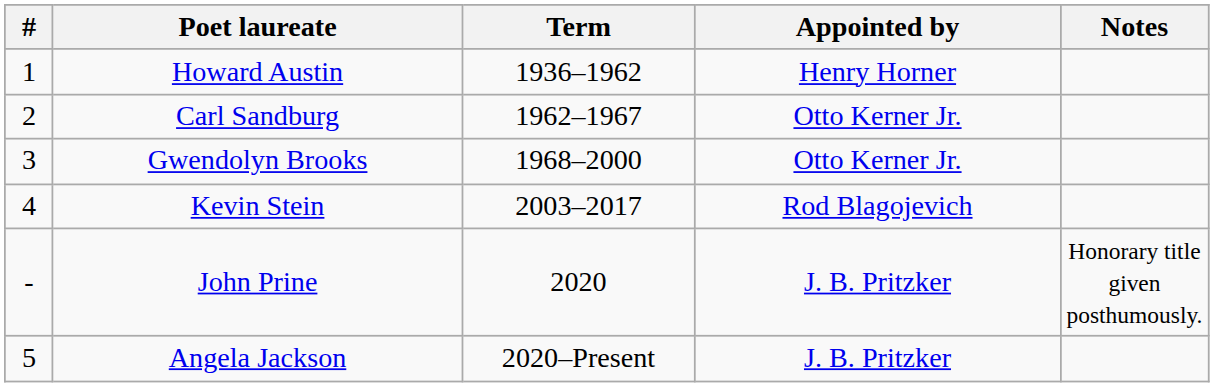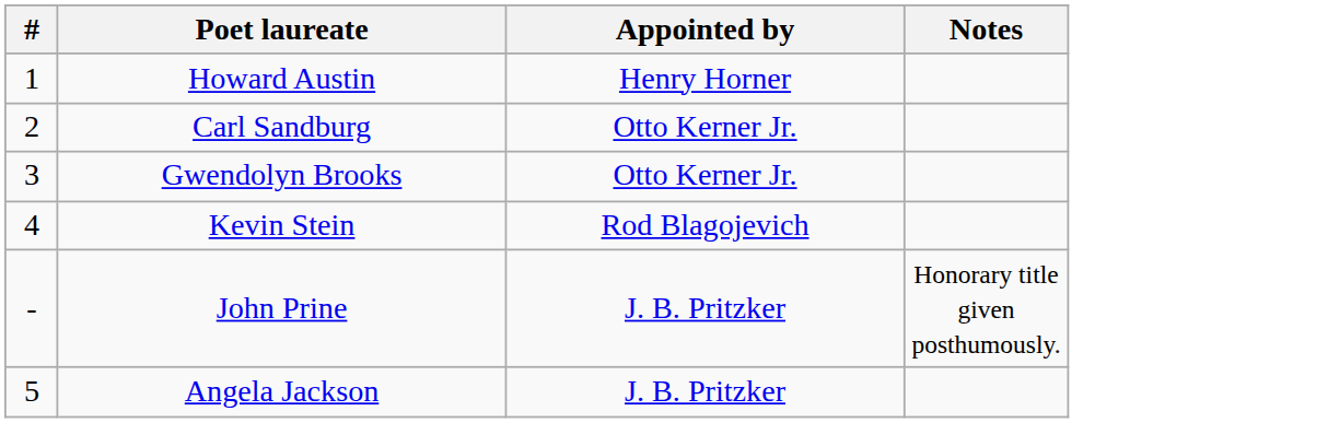- column: Term | 1936–1962 | 1962–1967 | 1968–2000 | 2003–2017 | 2020 | 2020–Present
